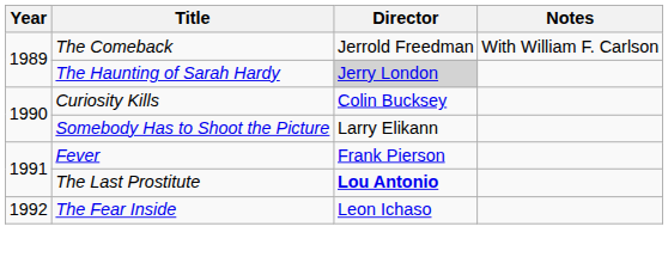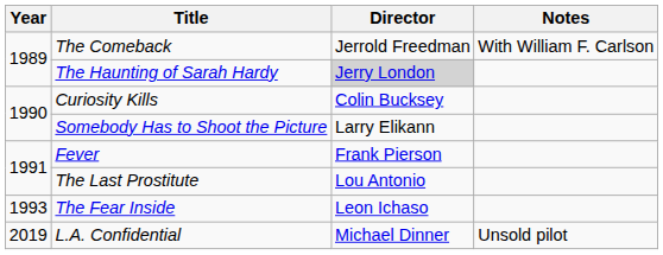The Last Prostitute | Director: bold -> normal
The Fear Inside | Year: 1992 -> 1993
+ row: 2019 | L.A. Confidential | Michael Dinner | Unsold pilot
